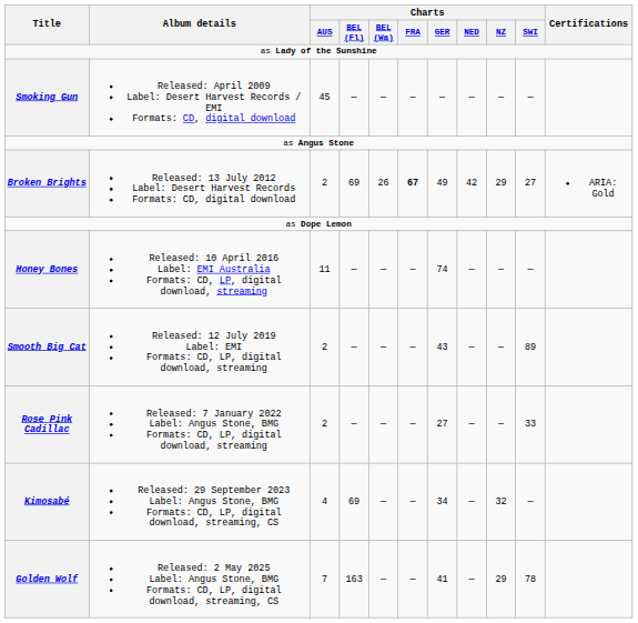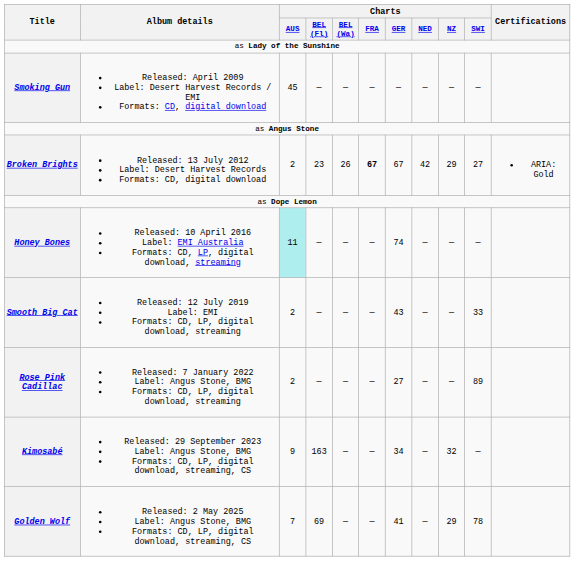Broken Brights | Charts / BEL (Fl): 69 -> 23
Broken Brights | Charts / GER: 49 -> 67
Honey Bones | Charts / AUS: no background -> paleturquoise background
Smooth Big Cat | Charts / SWI: 89 -> 33
Rose Pink Cadillac | Charts / SWI: 33 -> 89
Kimosabé | Charts / AUS: 4 -> 9
Kimosabé | Charts / BEL (Fl): 69 -> 163
Golden Wolf | Charts / BEL (Fl): 163 -> 69
